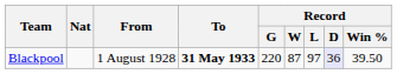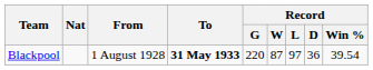Blackpool | Record / D: lavender background -> no background
Blackpool | Record / Win %: 39.50 -> 39.54
